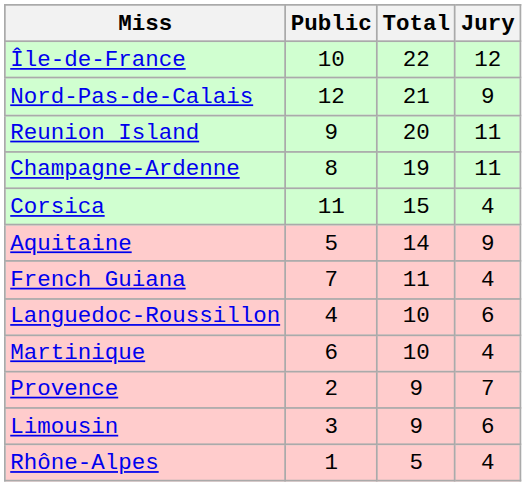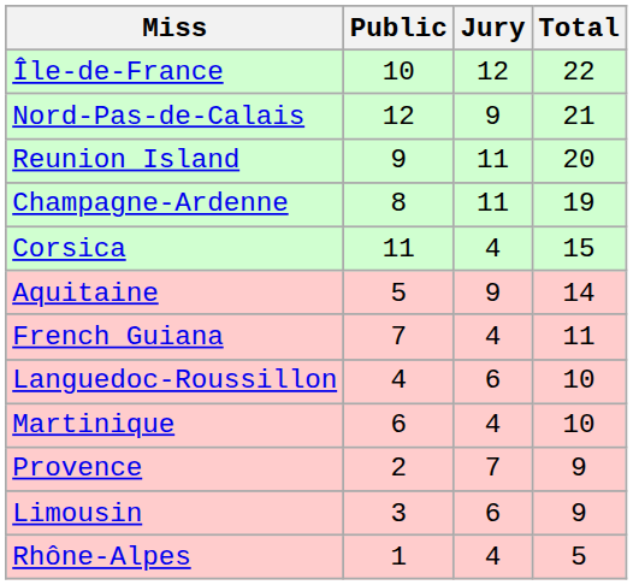columns swapped: Jury <-> Total
